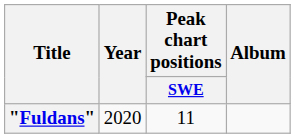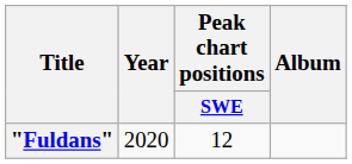"Fuldans" | Peak chart positions / SWE: 11 -> 12
